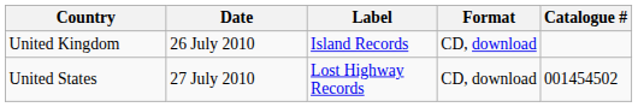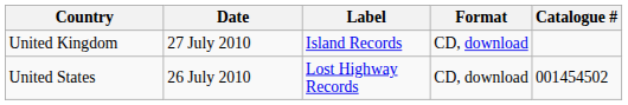United Kingdom | Date: 26 July 2010 -> 27 July 2010
United States | Date: 27 July 2010 -> 26 July 2010
